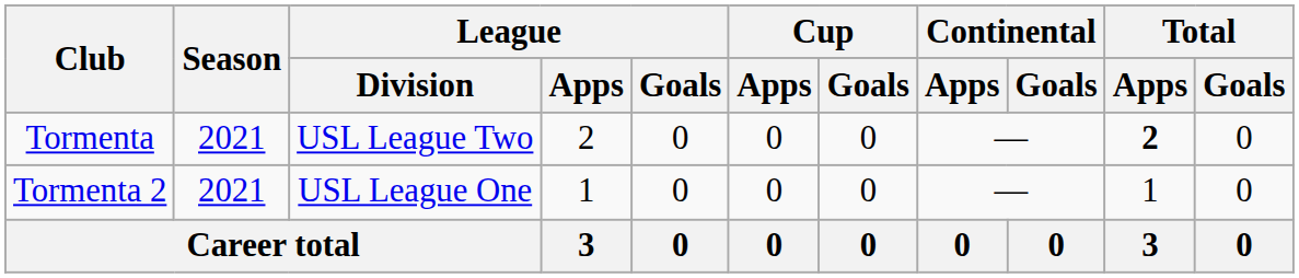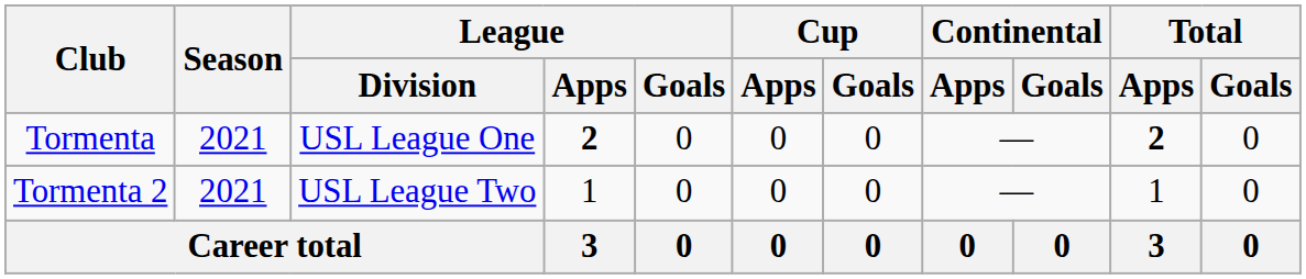Tormenta | League / Division: USL League Two -> USL League One
Tormenta | League / Apps: normal -> bold
Tormenta 2 | League / Division: USL League One -> USL League Two
